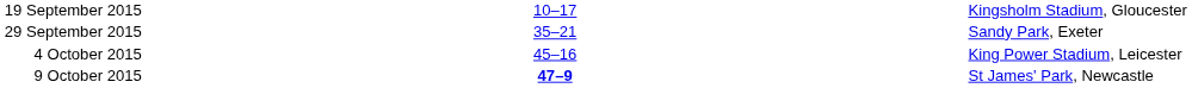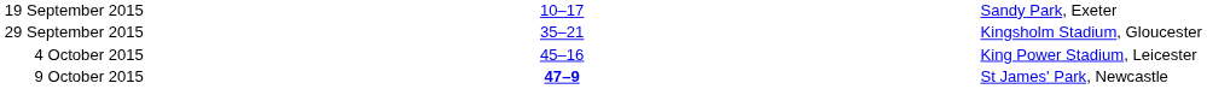19 September 2015 | column 5: Kingsholm Stadium, Gloucester -> Sandy Park, Exeter
29 September 2015 | column 5: Sandy Park, Exeter -> Kingsholm Stadium, Gloucester
